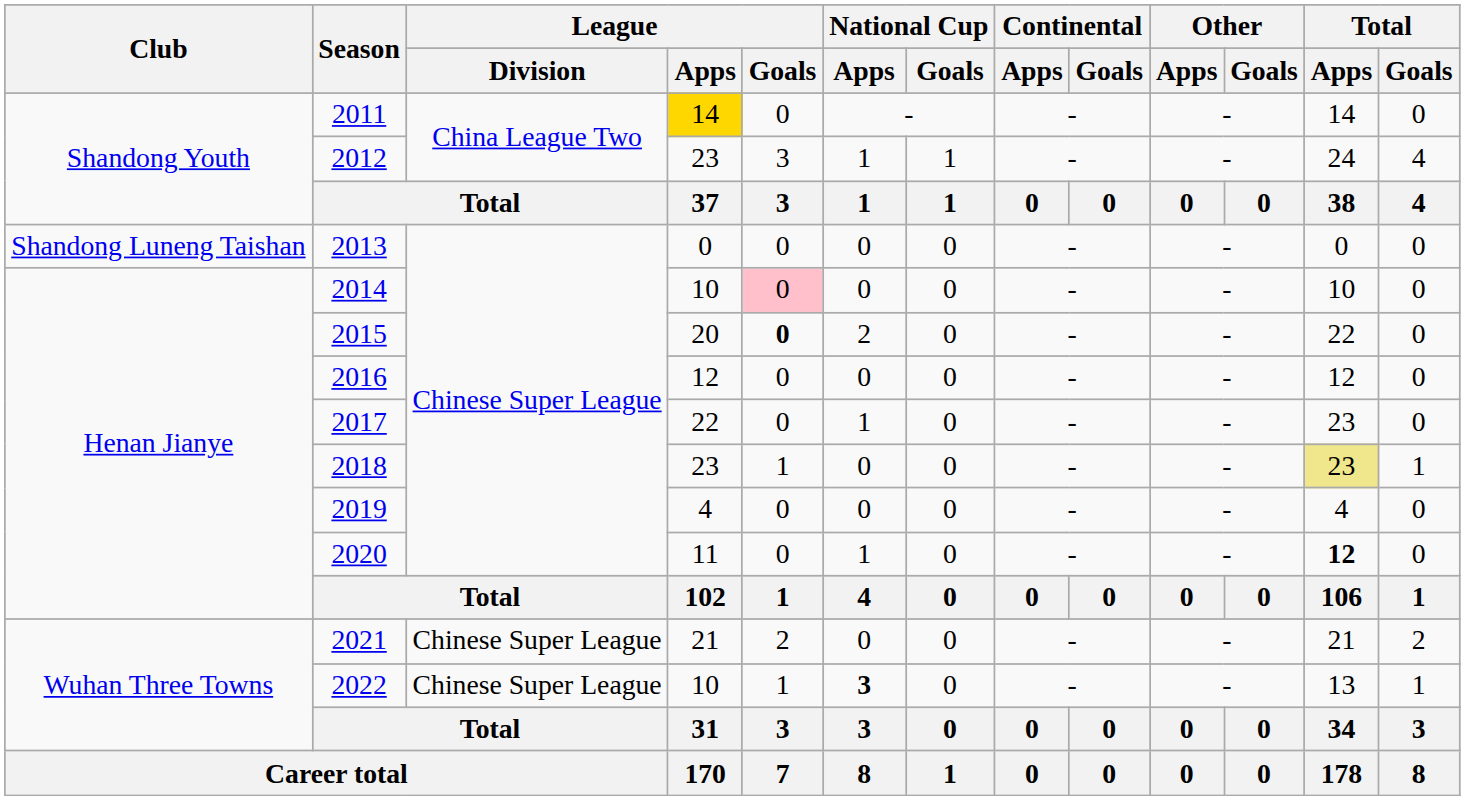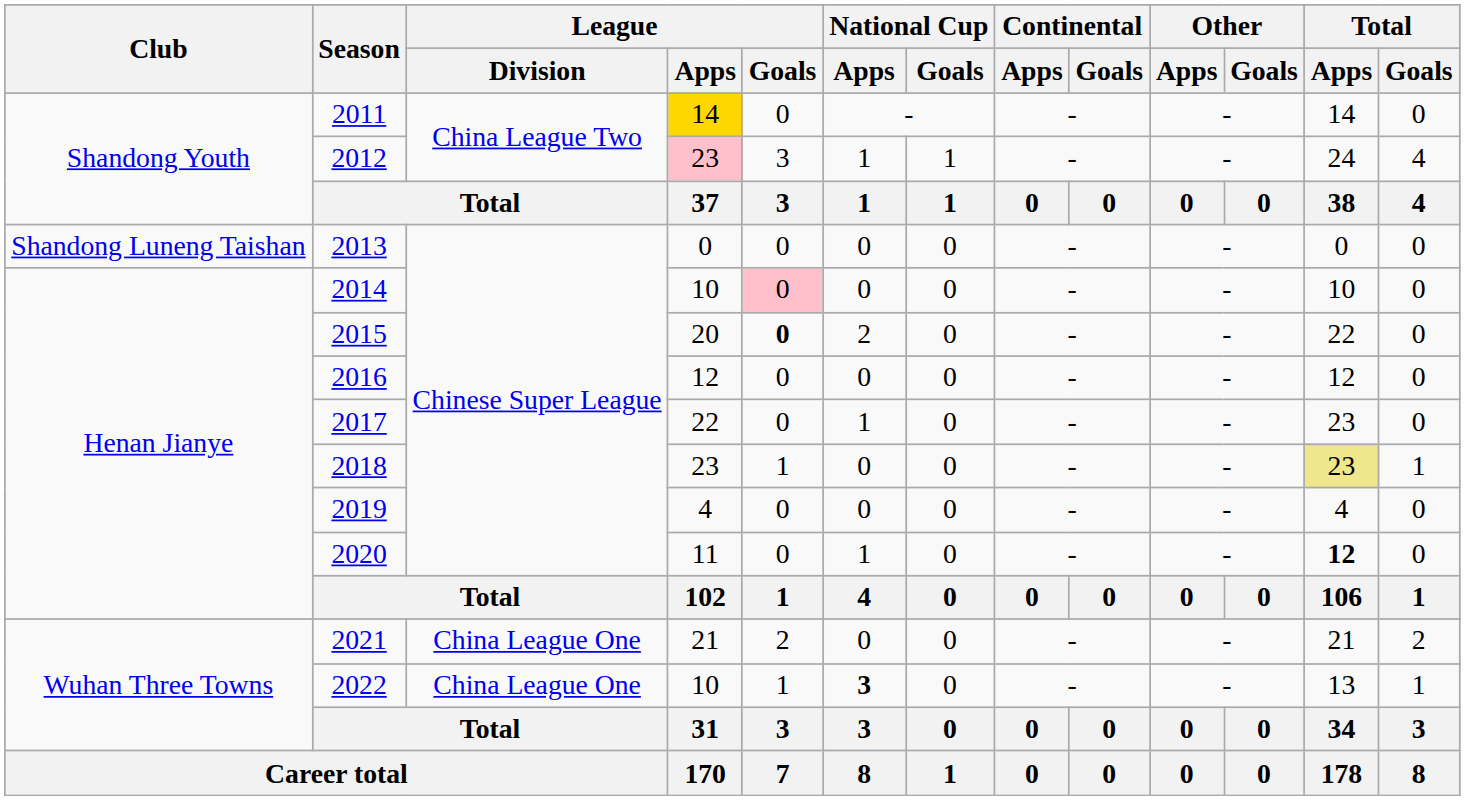2012 | League / Apps: no background -> pink background
2021 | League / Division: Chinese Super League -> China League One
2022 | League / Division: Chinese Super League -> China League One
